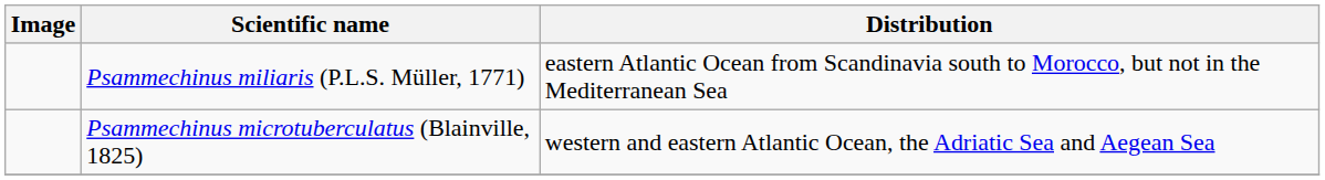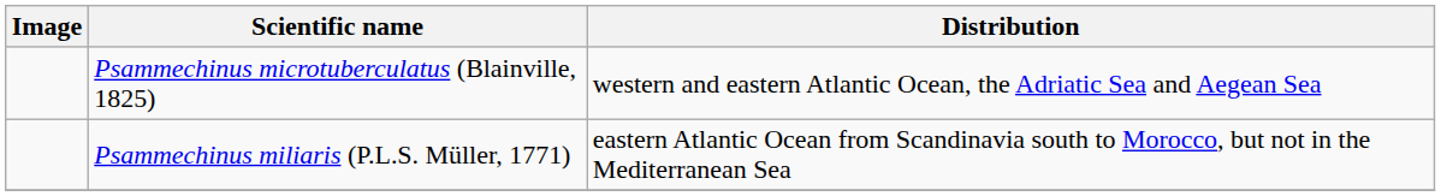rows swapped: Psammechinus microtuberculatus (Blainville, 1825) <-> Psammechinus miliaris (P.L.S. Müller, 1771)
